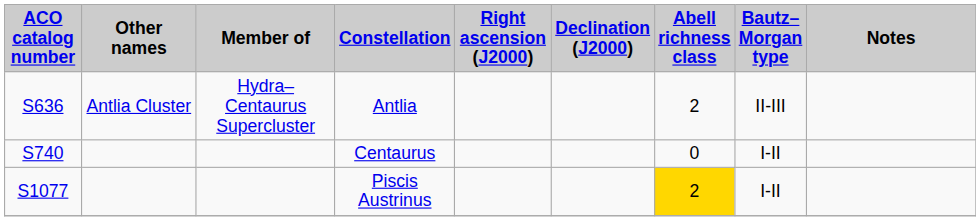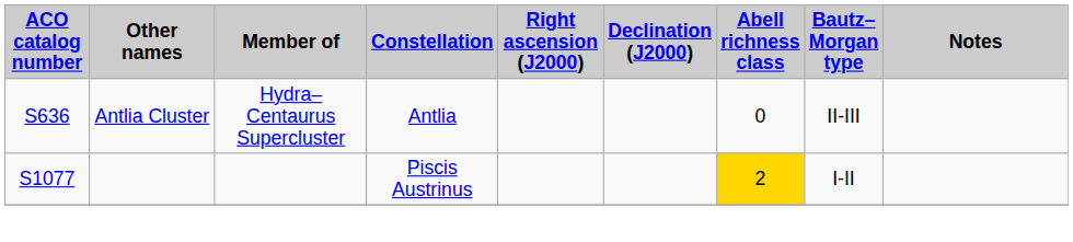Antlia | Abell richness class: 2 -> 0
- row: S740 | Centaurus | 0 | I-II
